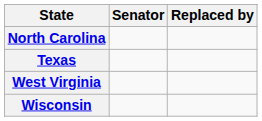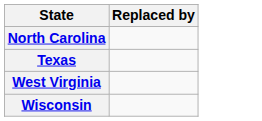- column: Senator
